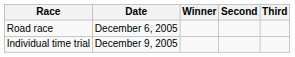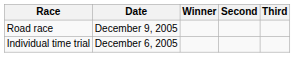Road race | Date: December 6, 2005 -> December 9, 2005
Individual time trial | Date: December 9, 2005 -> December 6, 2005
